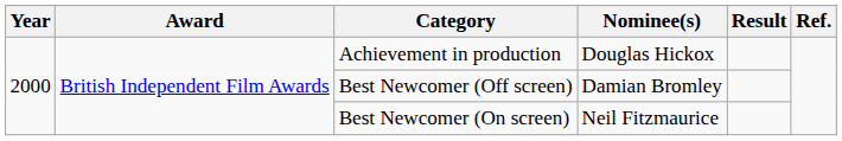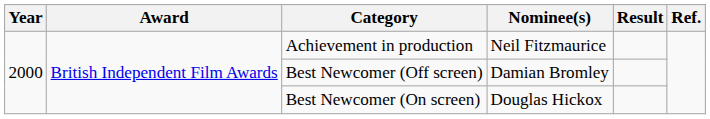Achievement in production | Nominee(s): Douglas Hickox -> Neil Fitzmaurice
Best Newcomer (On screen) | Nominee(s): Neil Fitzmaurice -> Douglas Hickox
